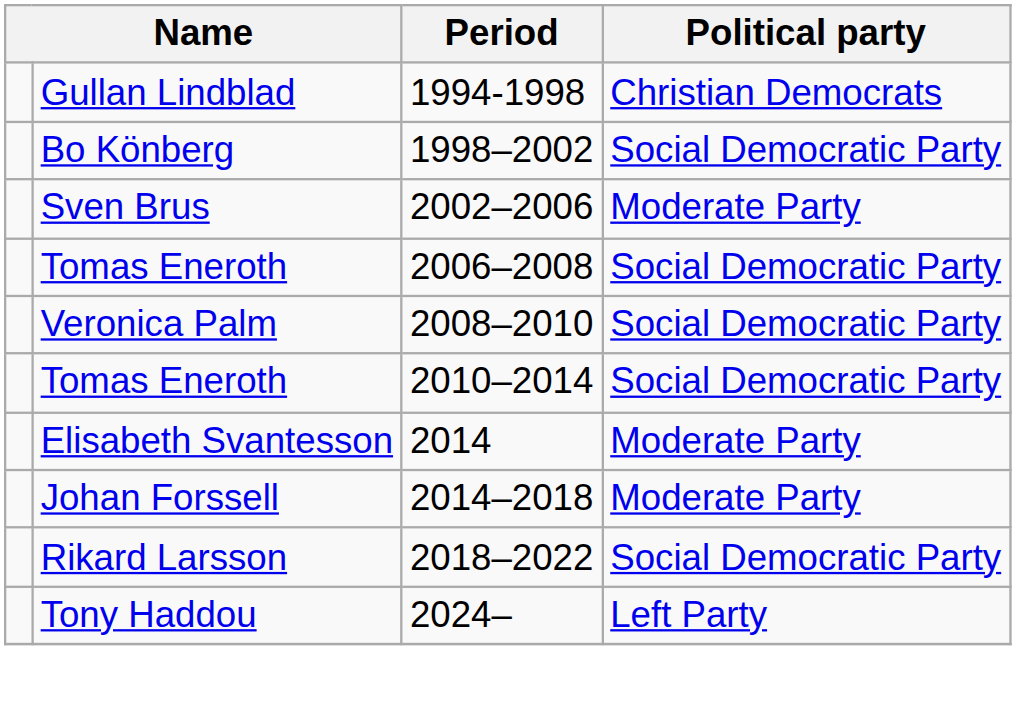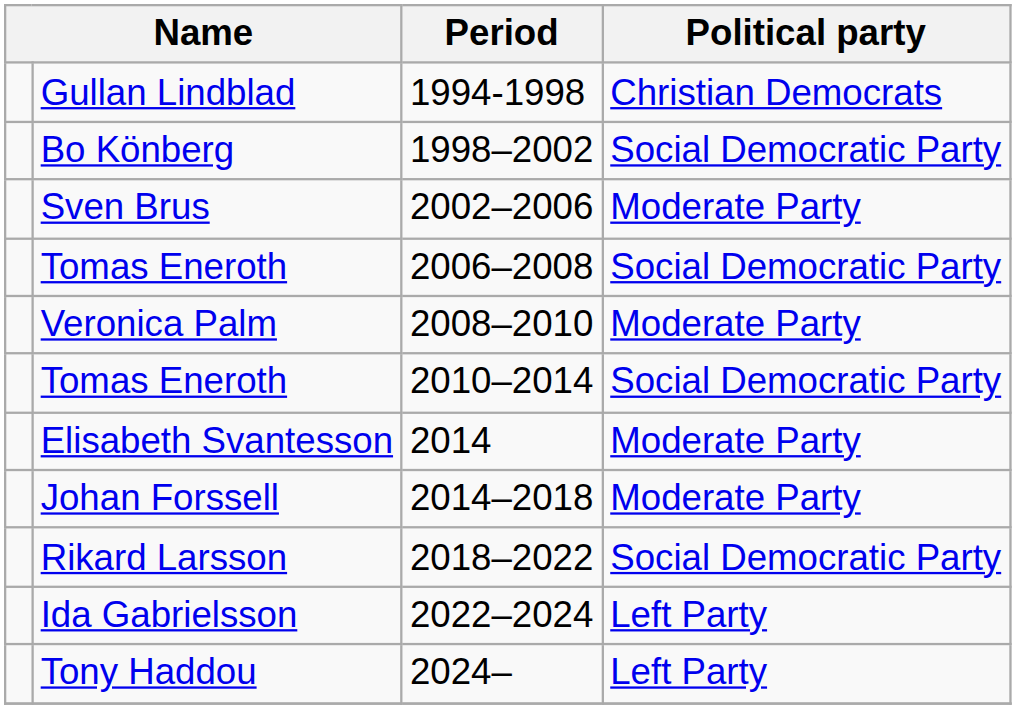Veronica Palm | Political party: Social Democratic Party -> Moderate Party
+ row: Ida Gabrielsson | 2022–2024 | Left Party
